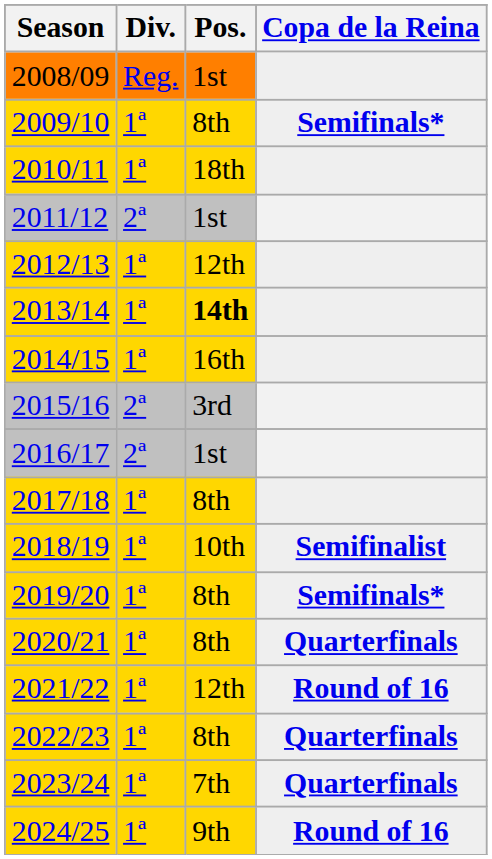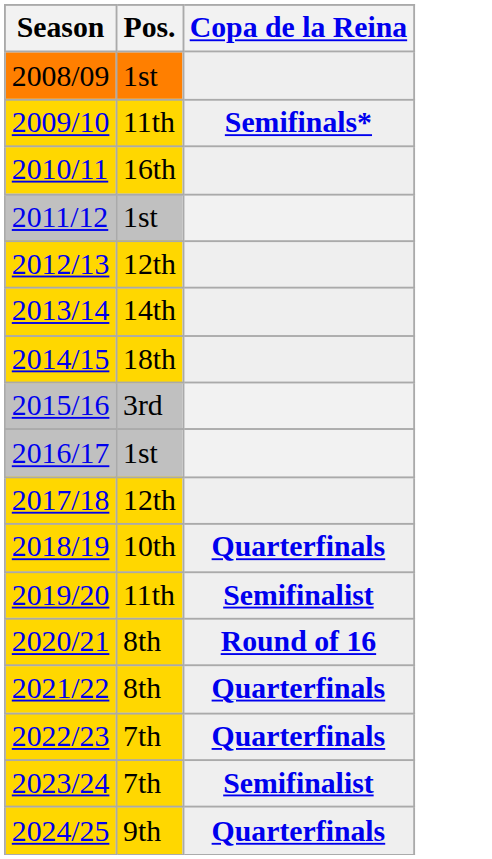- column: Div. | Reg. | 1ª | 1ª | 2ª | 1ª | 1ª | 1ª | 2ª | 2ª | 1ª | 1ª | 1ª | 1ª | 1ª | 1ª | 1ª | 1ª
2009/10 | Pos.: 8th -> 11th
2010/11 | Pos.: 18th -> 16th
2013/14 | Pos.: bold -> normal
2014/15 | Pos.: 16th -> 18th
2017/18 | Pos.: 8th -> 12th
2018/19 | Copa de la Reina: Semifinalist -> Quarterfinals
2019/20 | Pos.: 8th -> 11th
2019/20 | Copa de la Reina: Semifinals* -> Semifinalist
2020/21 | Copa de la Reina: Quarterfinals -> Round of 16
2021/22 | Pos.: 12th -> 8th
2021/22 | Copa de la Reina: Round of 16 -> Quarterfinals
2022/23 | Pos.: 8th -> 7th
2023/24 | Copa de la Reina: Quarterfinals -> Semifinalist
2024/25 | Copa de la Reina: Round of 16 -> Quarterfinals
